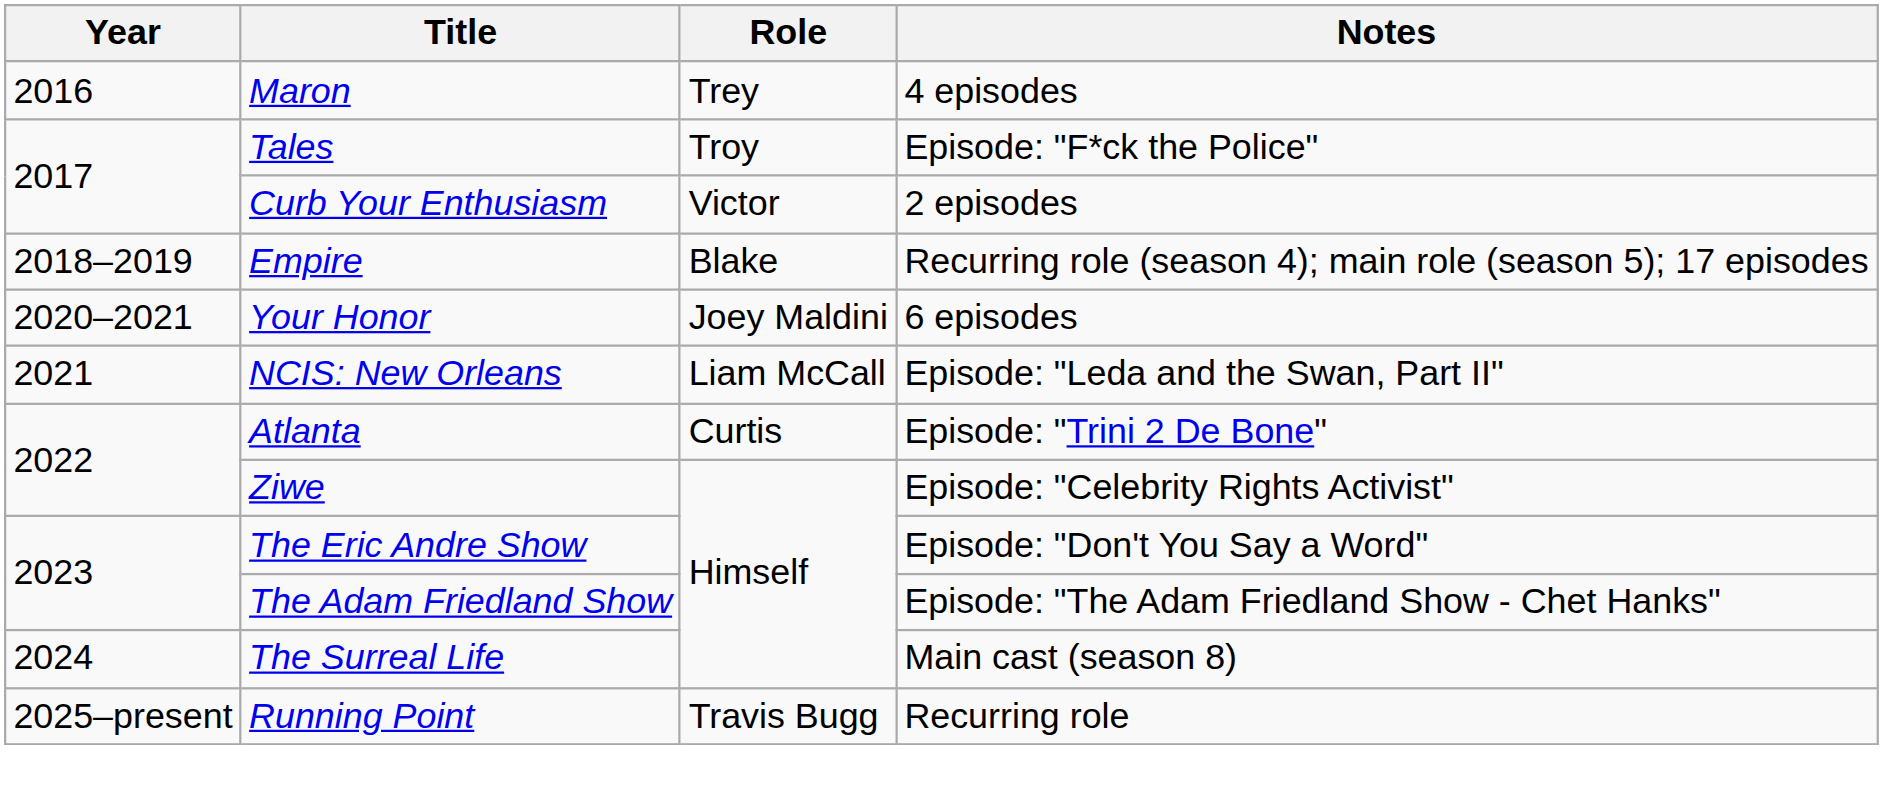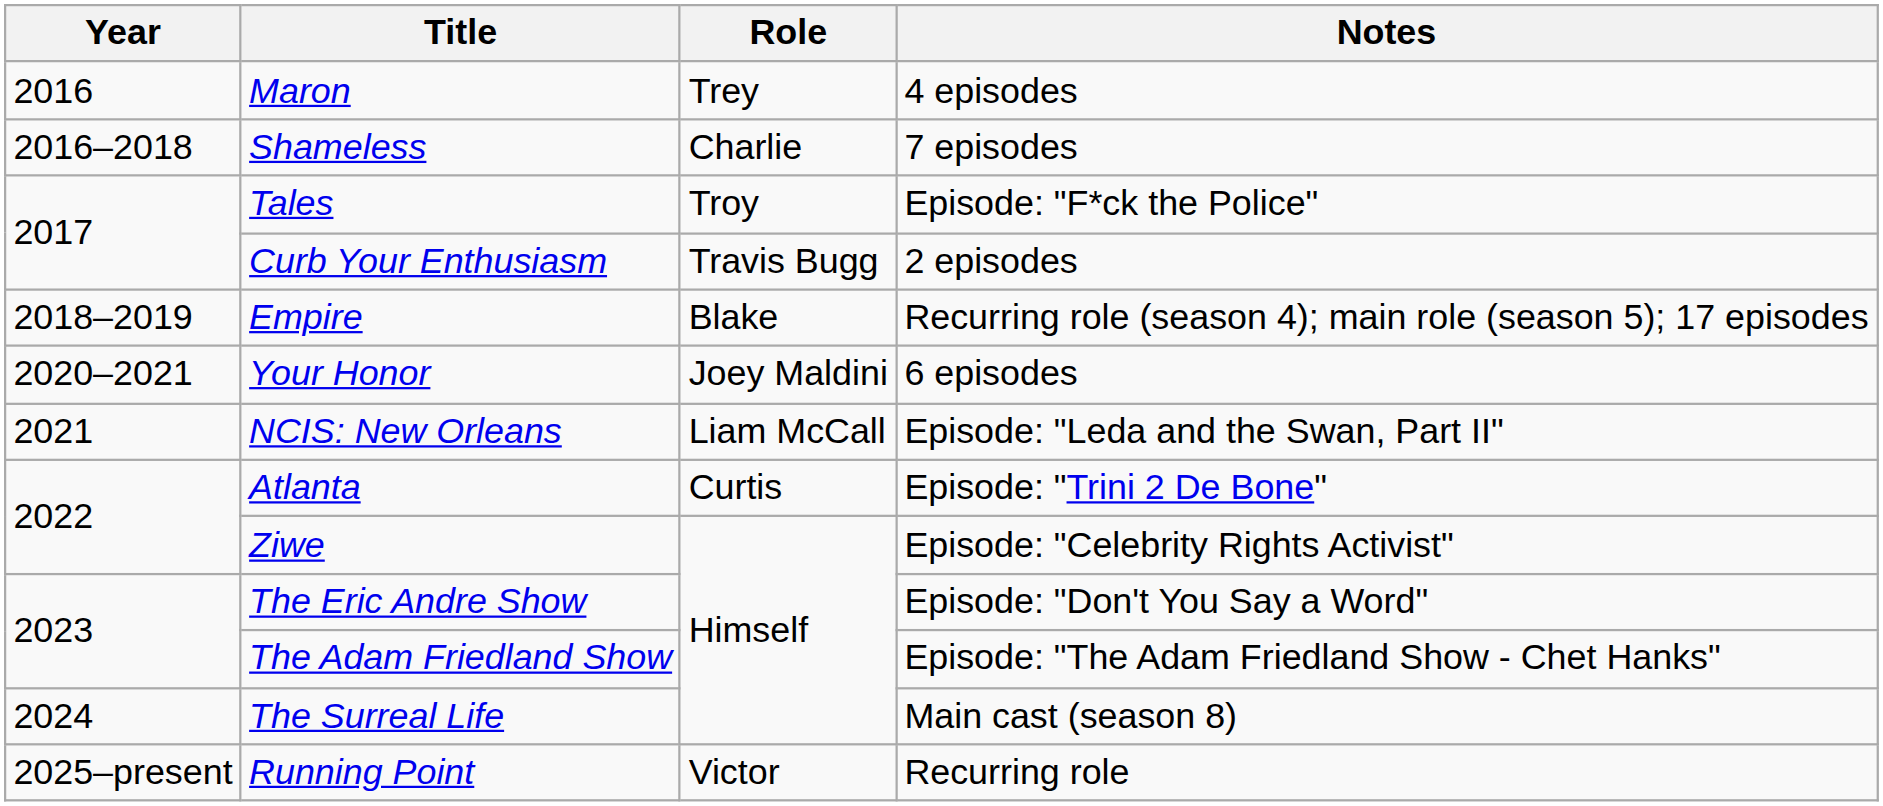+ row: 2016–2018 | Shameless | Charlie | 7 episodes
Curb Your Enthusiasm | Role: Victor -> Travis Bugg
Running Point | Role: Travis Bugg -> Victor
